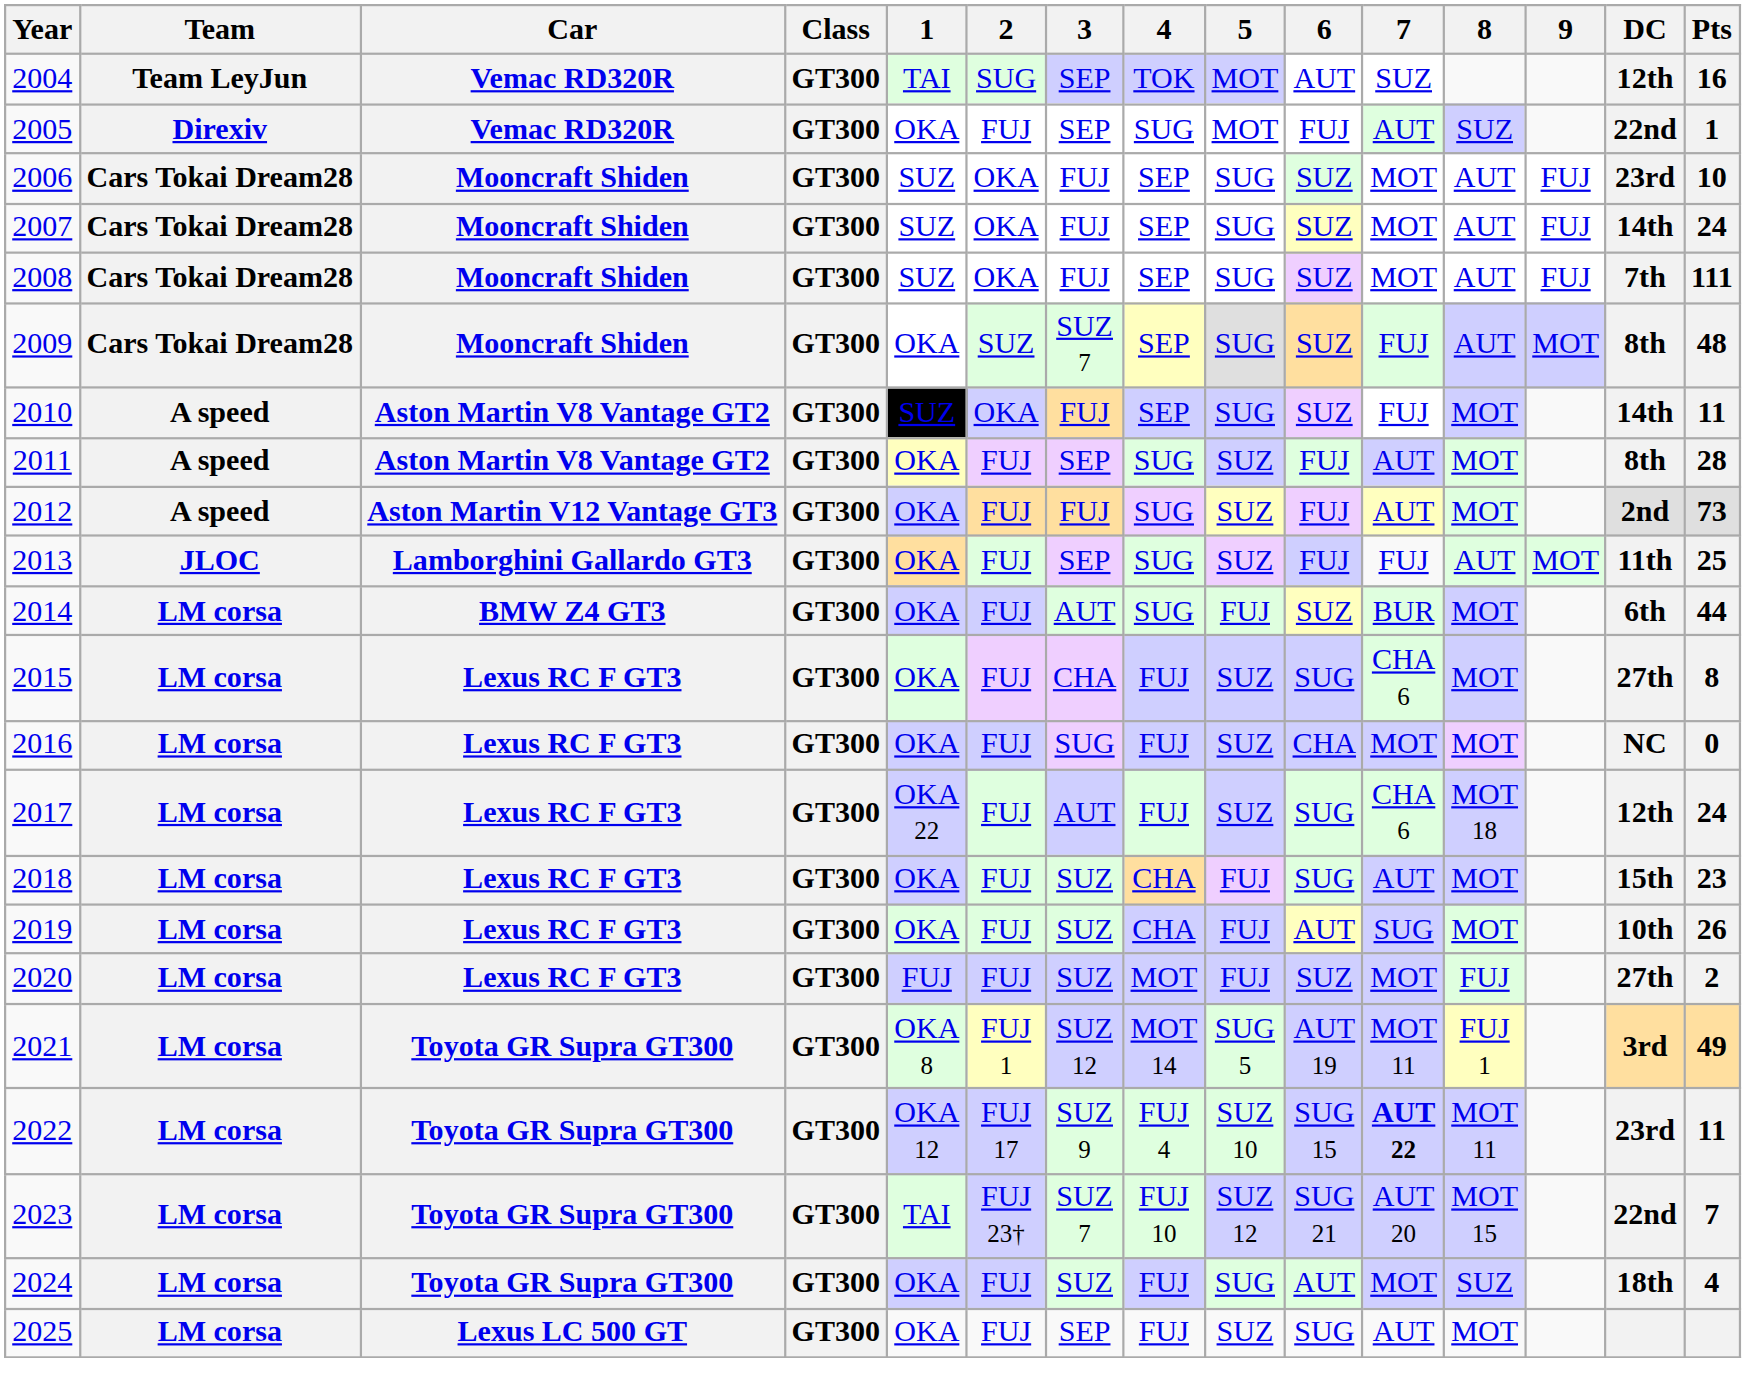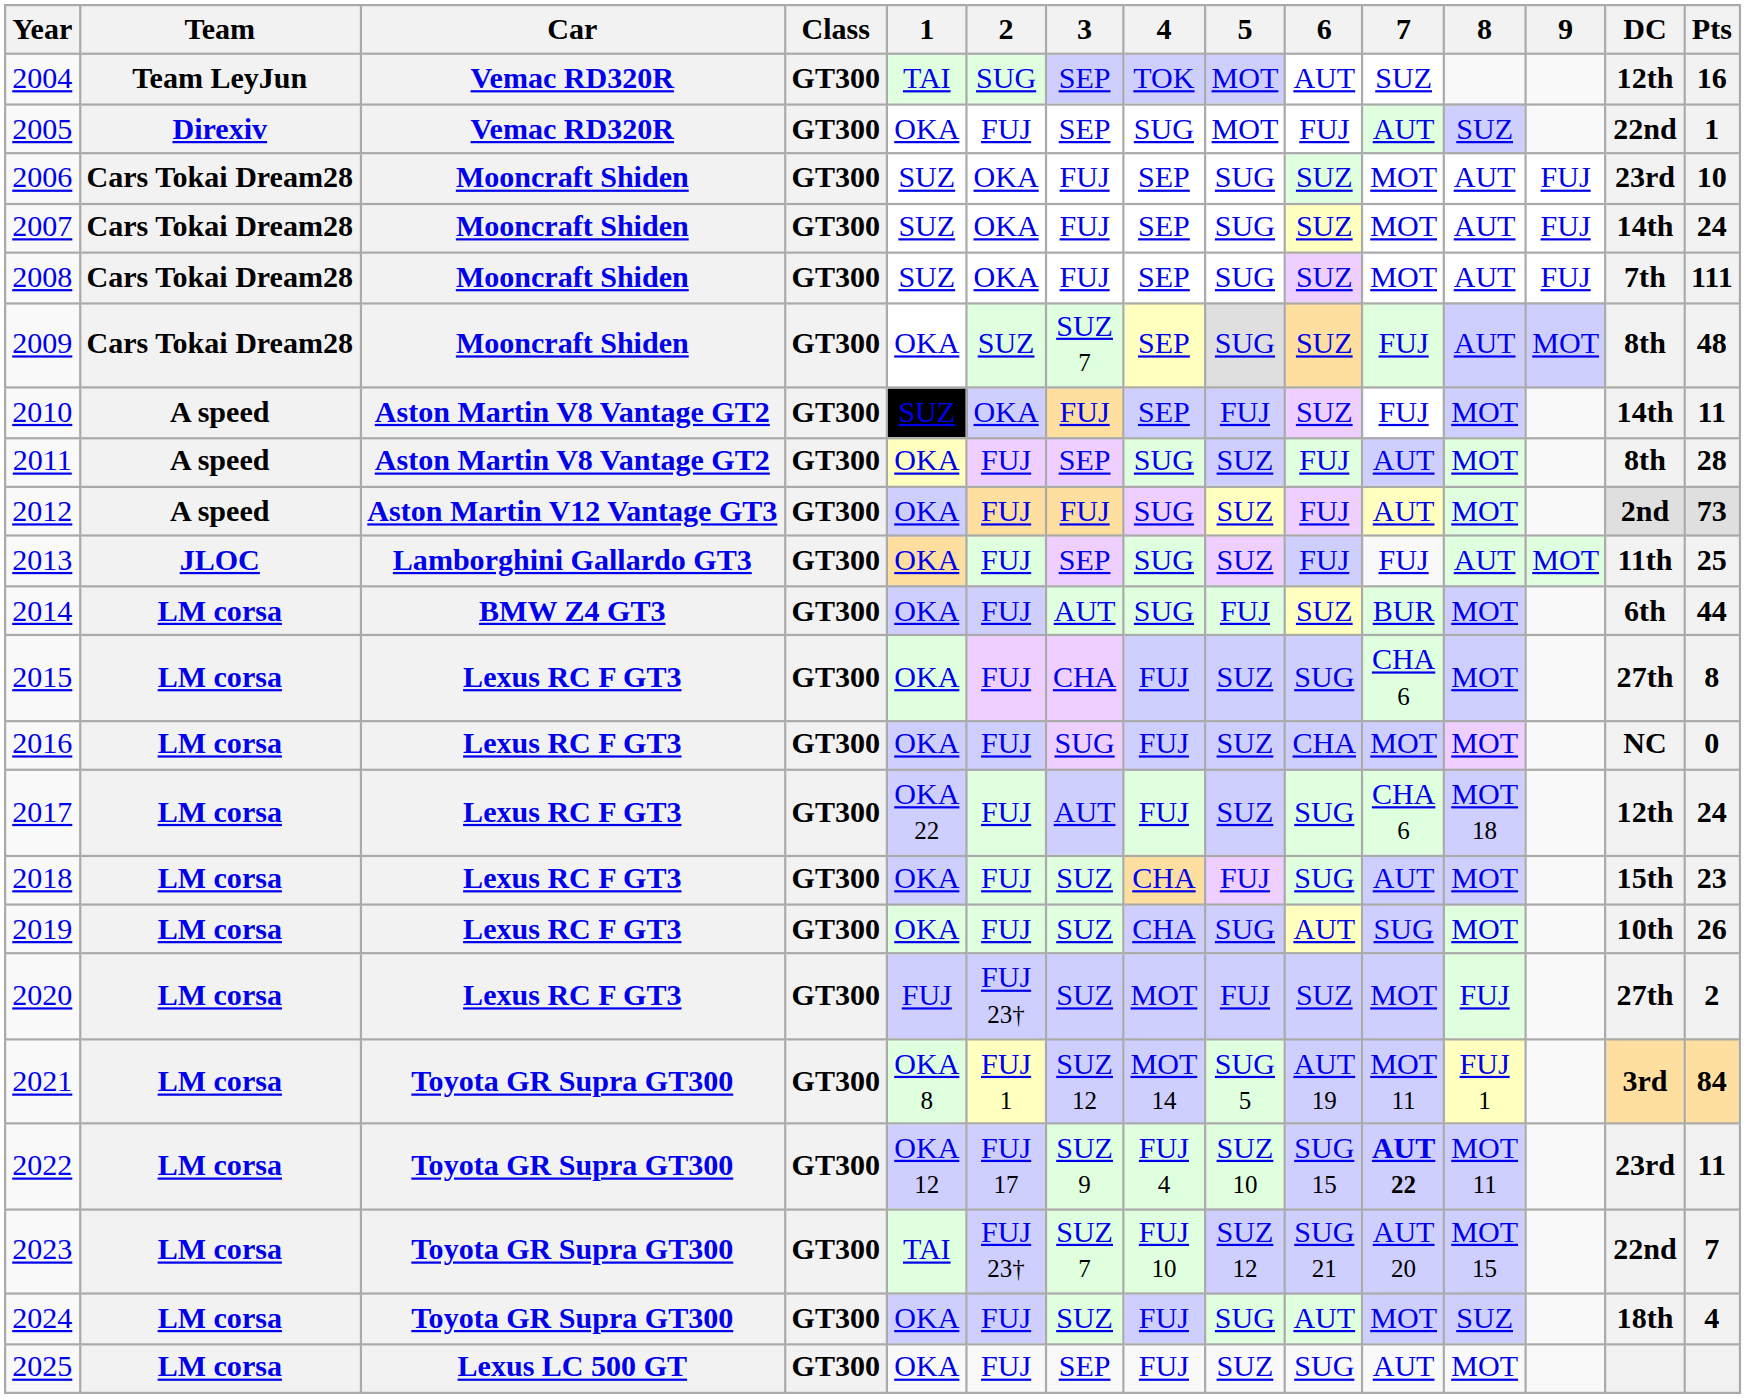2010 | 5: SUG -> FUJ
2019 | 5: FUJ -> SUG
2020 | 2: FUJ -> FUJ 23†
2021 | Pts: 49 -> 84
